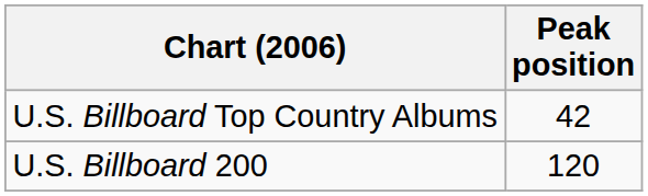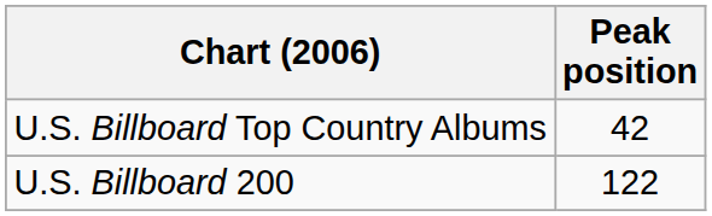U.S. Billboard 200 | Peak position: 120 -> 122
